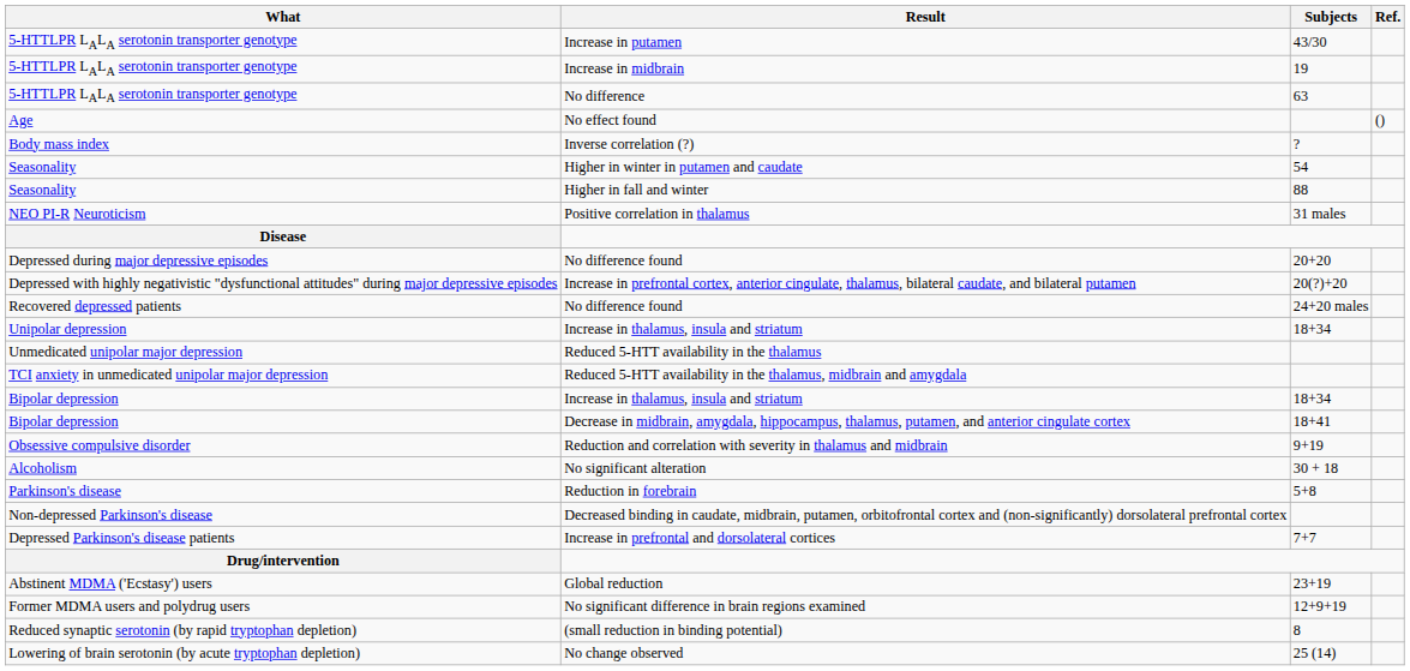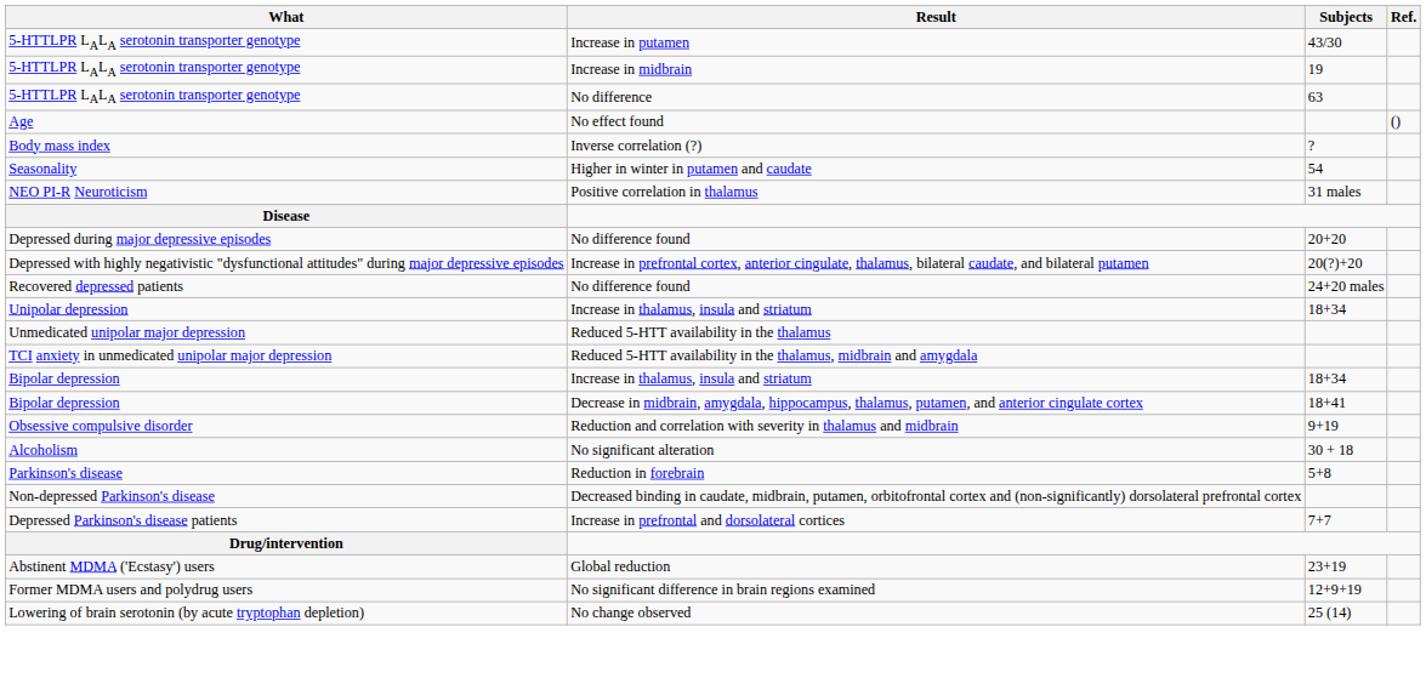- row: Seasonality | Higher in fall and winter | 88
- row: Reduced synaptic serotonin (by rapid tryptophan depletion) | (small reduction in binding potential) | 8
